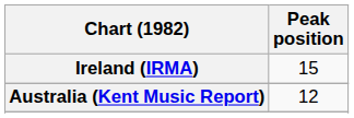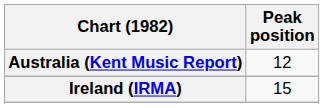rows swapped: Australia (Kent Music Report) <-> Ireland (IRMA)
